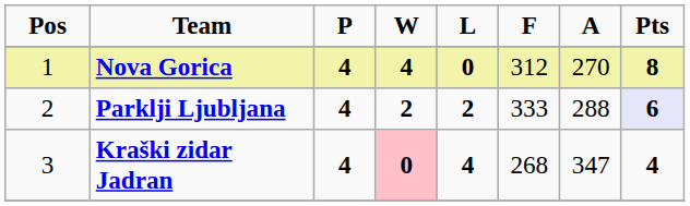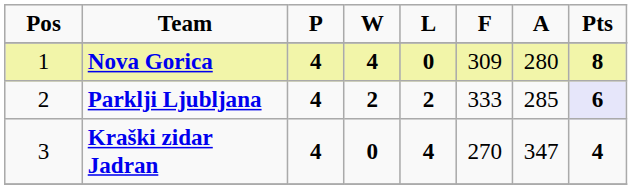Nova Gorica | F: 312 -> 309
Nova Gorica | A: 270 -> 280
Parklji Ljubljana | A: 288 -> 285
Kraški zidar Jadran | W: pink background -> no background
Kraški zidar Jadran | F: 268 -> 270
